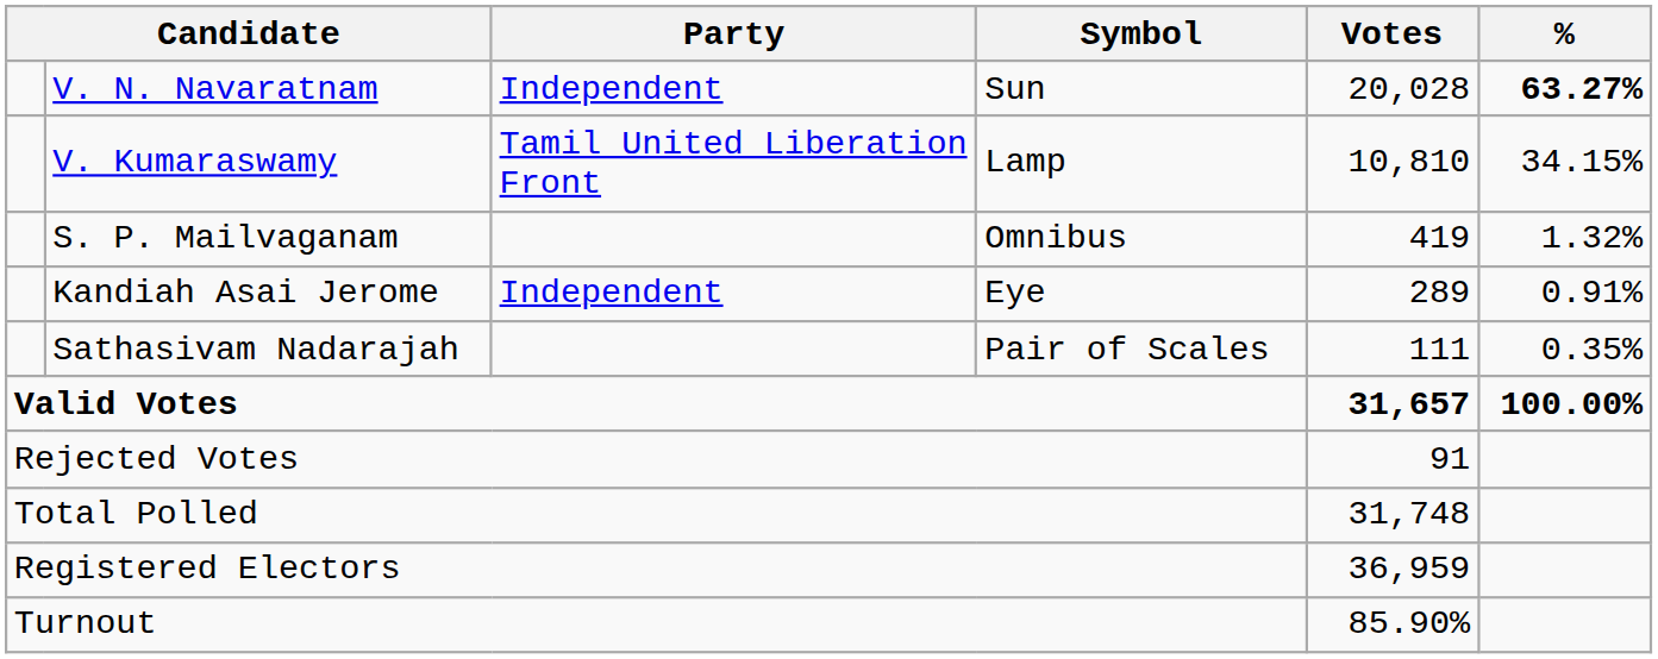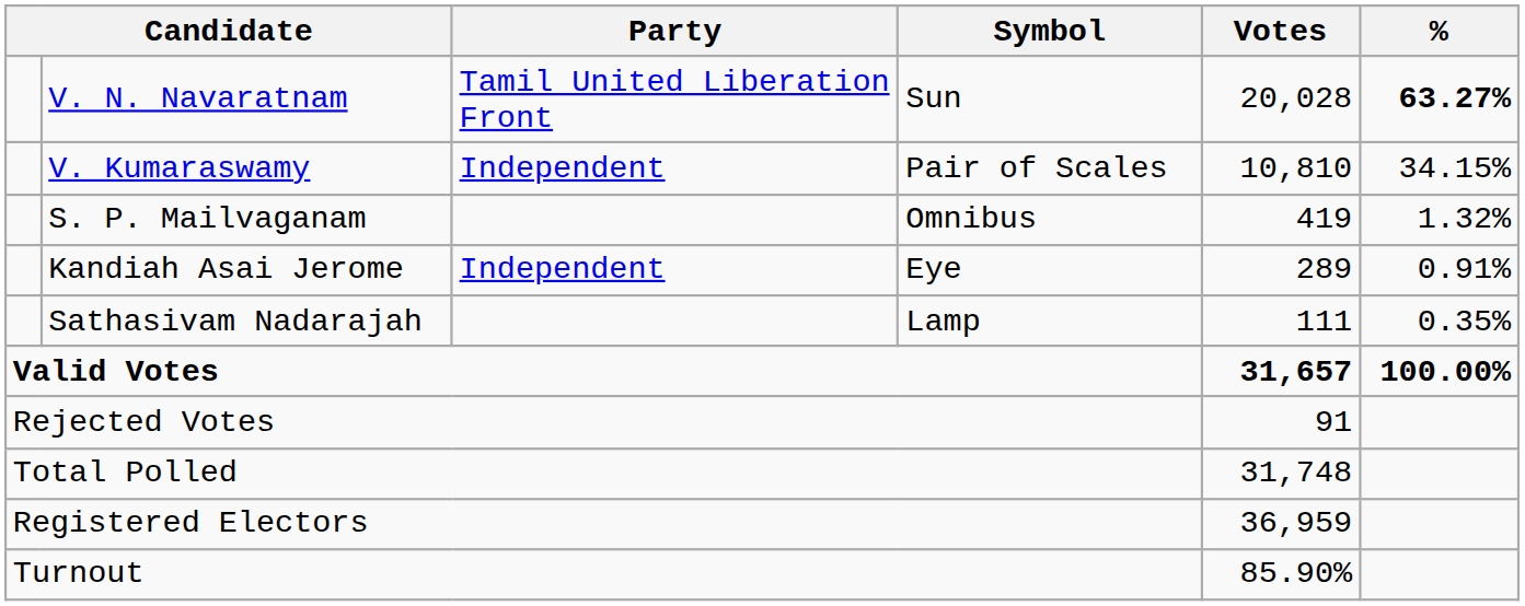V. N. Navaratnam | Party: Independent -> Tamil United Liberation Front
V. Kumaraswamy | Party: Tamil United Liberation Front -> Independent
V. Kumaraswamy | Symbol: Lamp -> Pair of Scales
Sathasivam Nadarajah | Symbol: Pair of Scales -> Lamp
